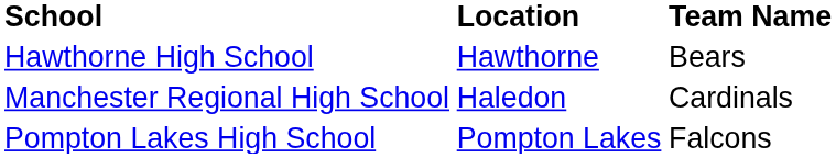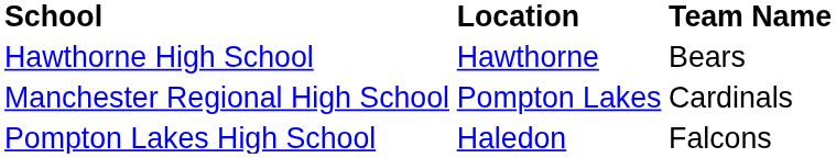Manchester Regional High School | Location: Haledon -> Pompton Lakes
Pompton Lakes High School | Location: Pompton Lakes -> Haledon
